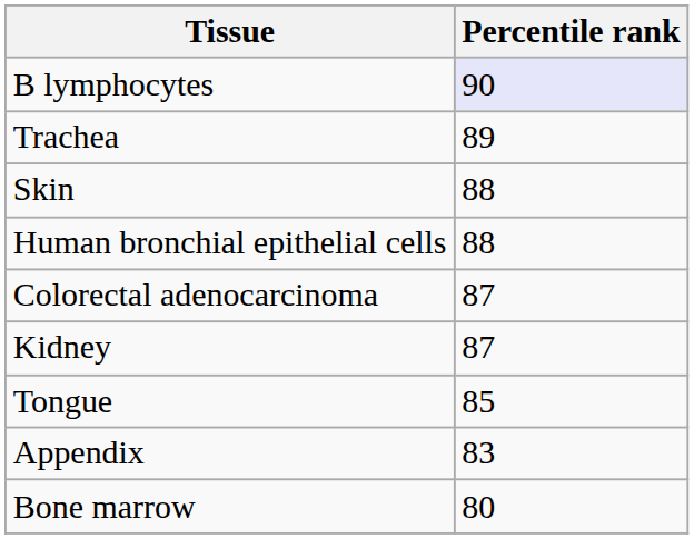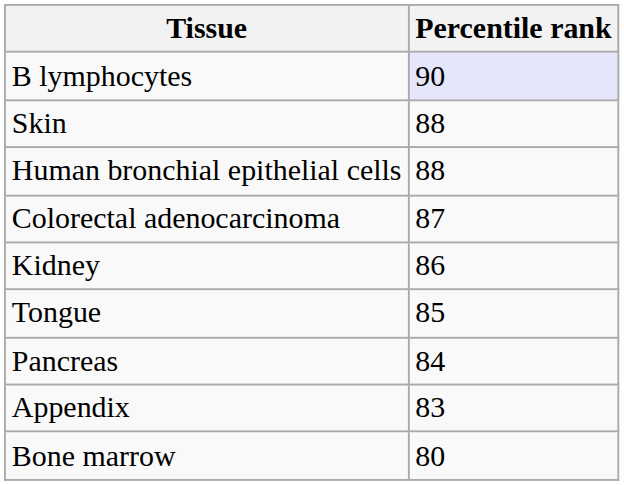- row: Trachea | 89
Kidney | Percentile rank: 87 -> 86
+ row: Pancreas | 84
